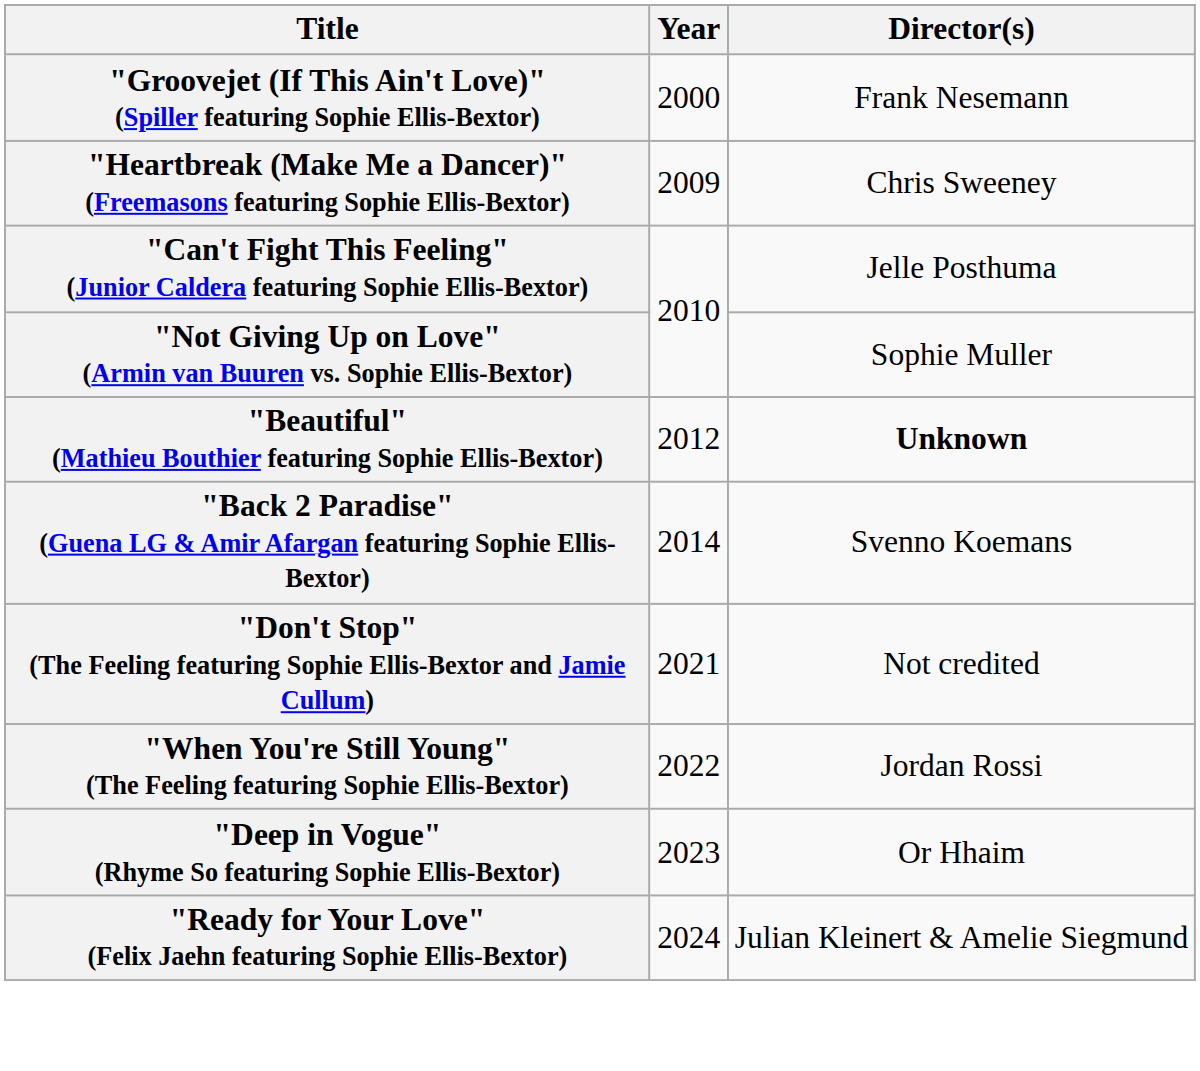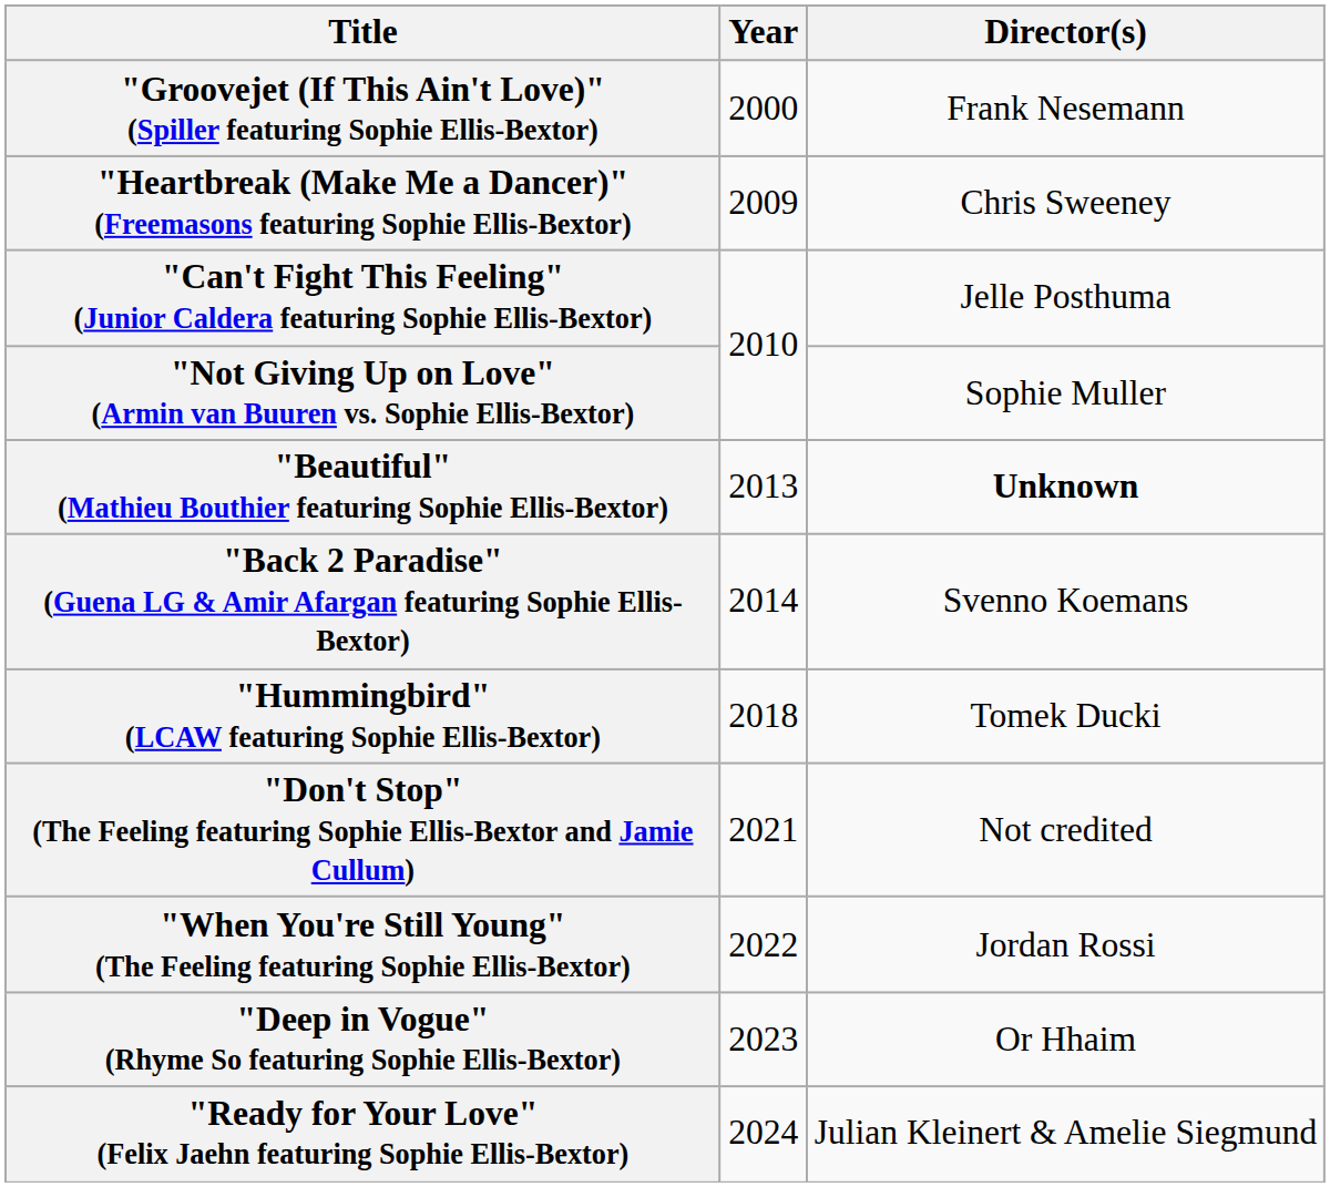"Beautiful" (Mathieu Bouthier featuring Sophie Ellis-Bextor) | Year: 2012 -> 2013
+ row: "Hummingbird" (LCAW featuring Sophie Ellis-Bextor) | 2018 | Tomek Ducki
